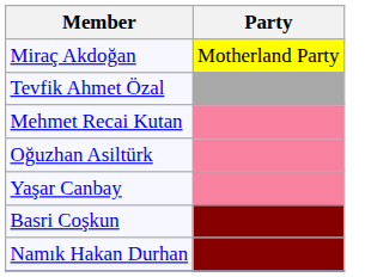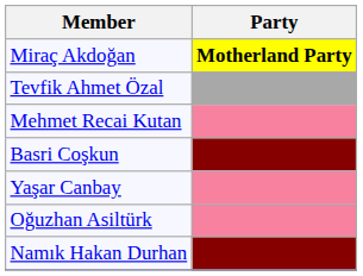Miraç Akdoğan | Party: normal -> bold
rows swapped: Oğuzhan Asiltürk <-> Basri Coşkun
